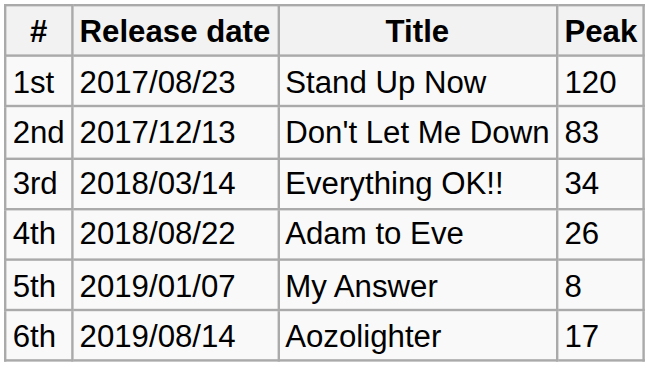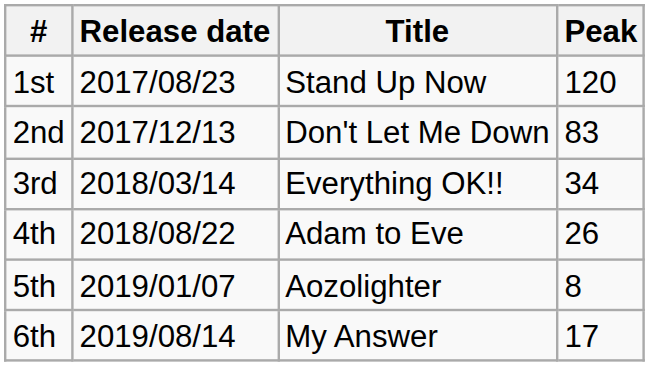5th | Title: My Answer -> Aozolighter
6th | Title: Aozolighter -> My Answer
